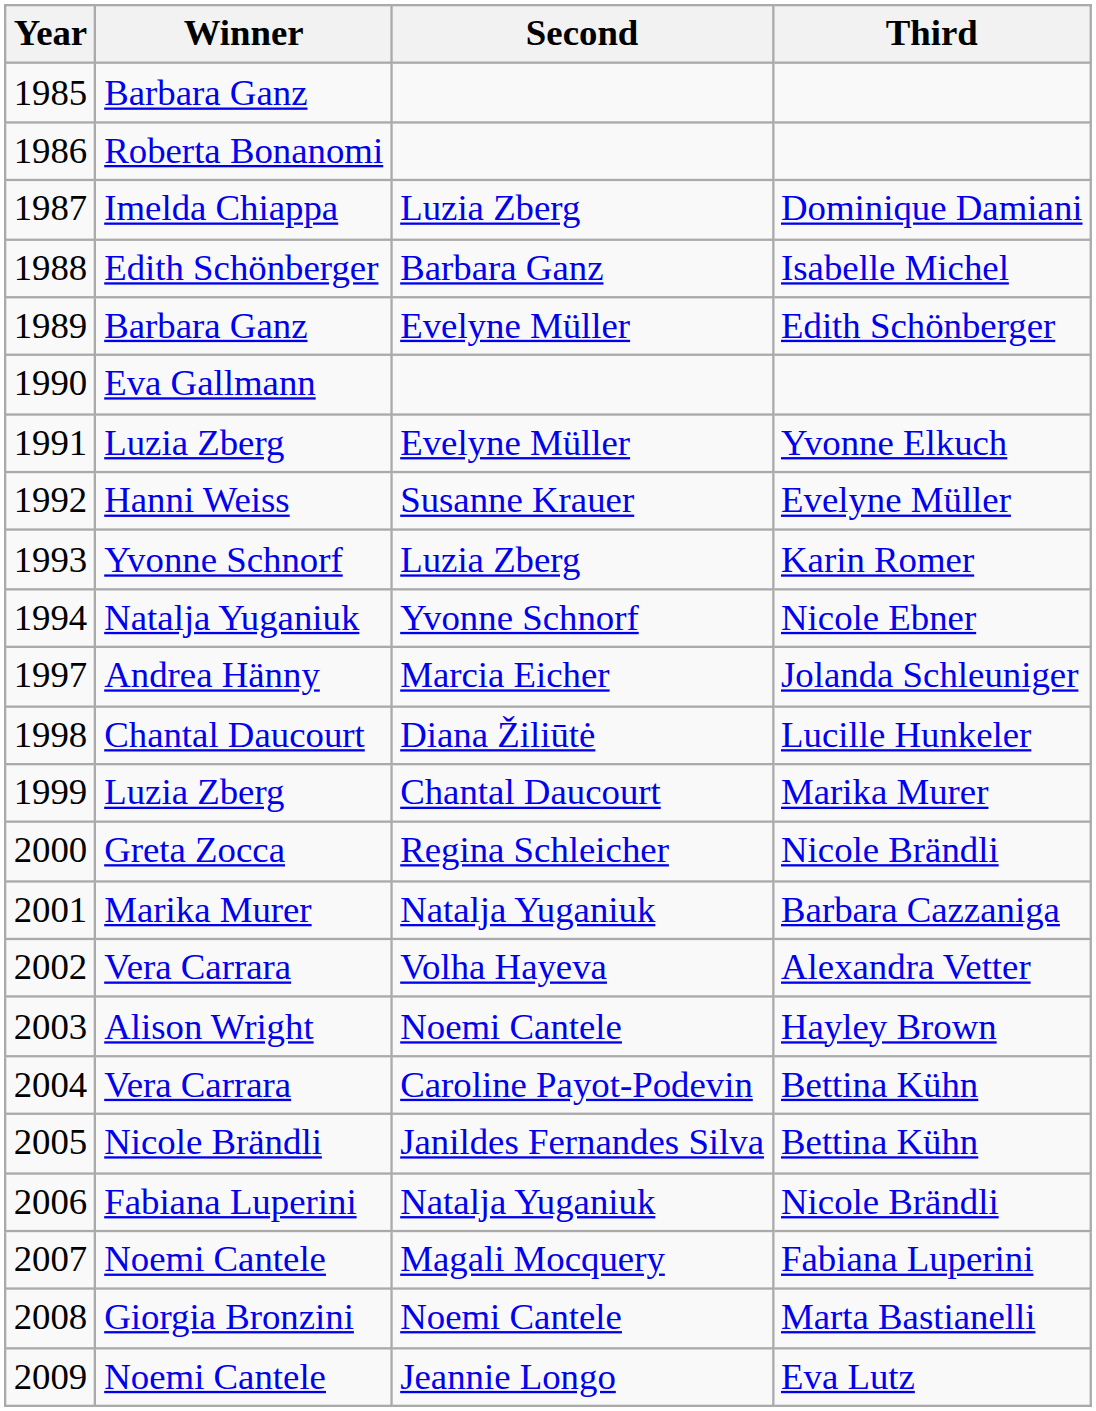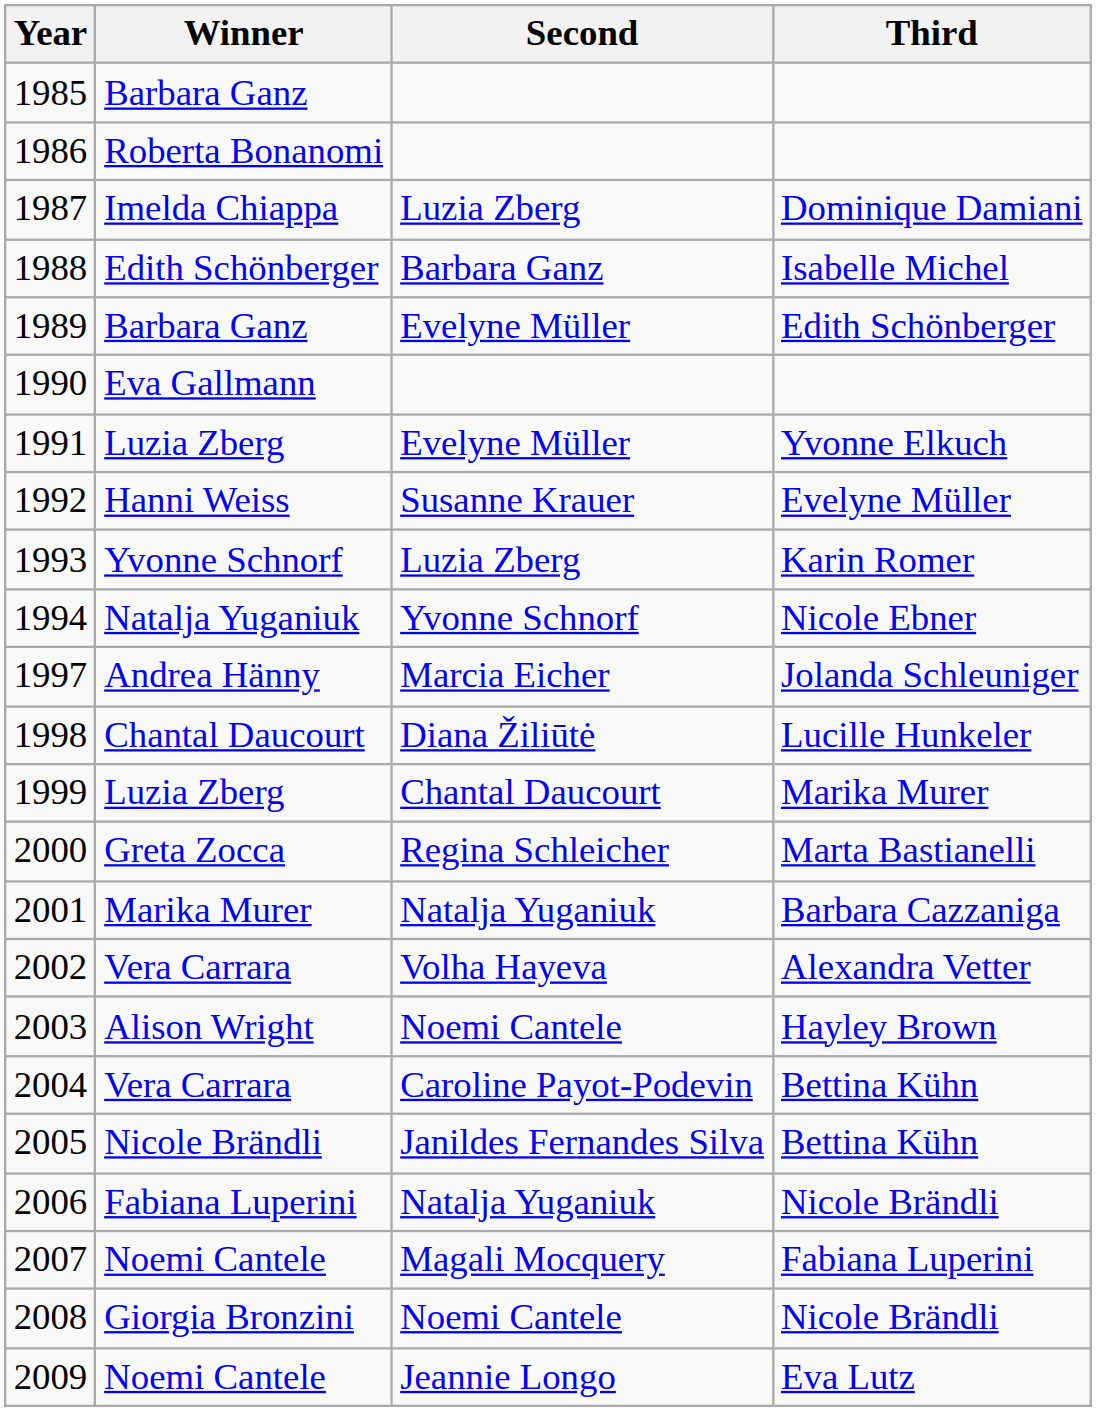2000 | Third: Nicole Brändli -> Marta Bastianelli
2008 | Third: Marta Bastianelli -> Nicole Brändli
